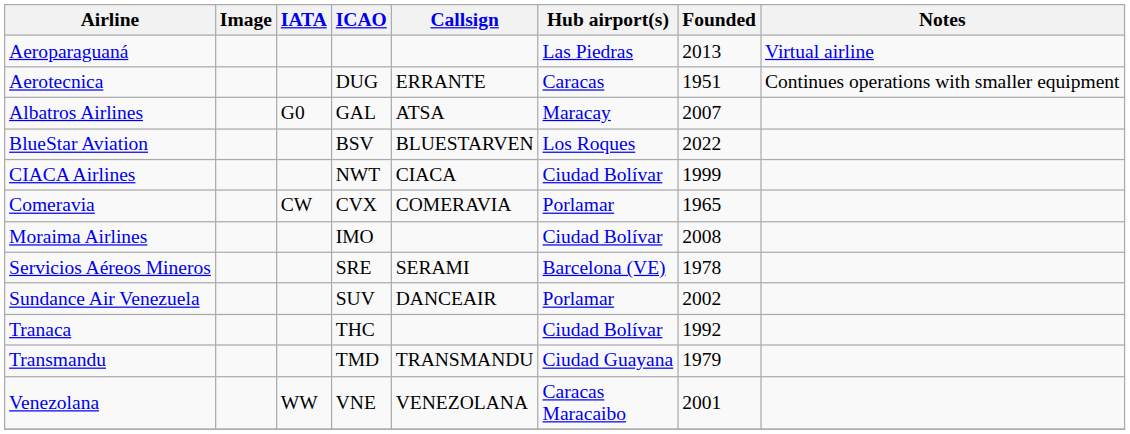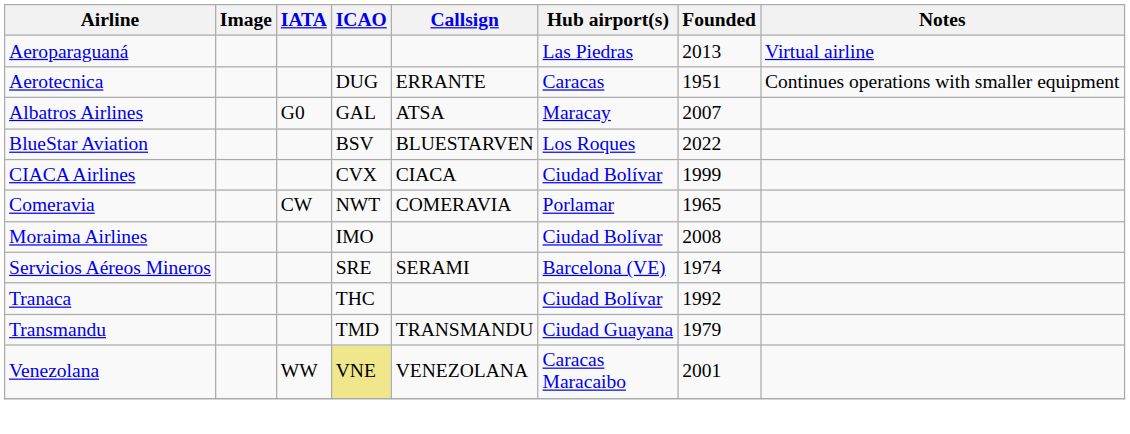CIACA Airlines | ICAO: NWT -> CVX
Comeravia | ICAO: CVX -> NWT
Servicios Aéreos Mineros | Founded: 1978 -> 1974
- row: Sundance Air Venezuela | SUV | DANCEAIR | Porlamar | 2002
Venezolana | ICAO: no background -> khaki background
